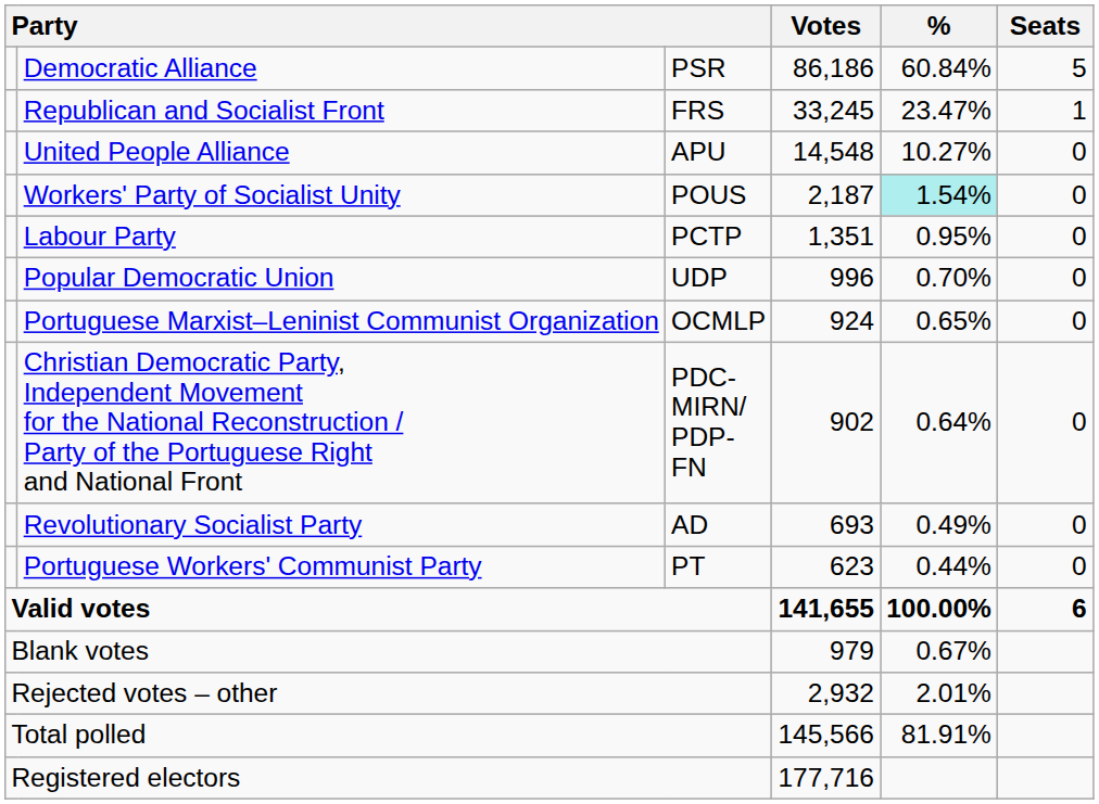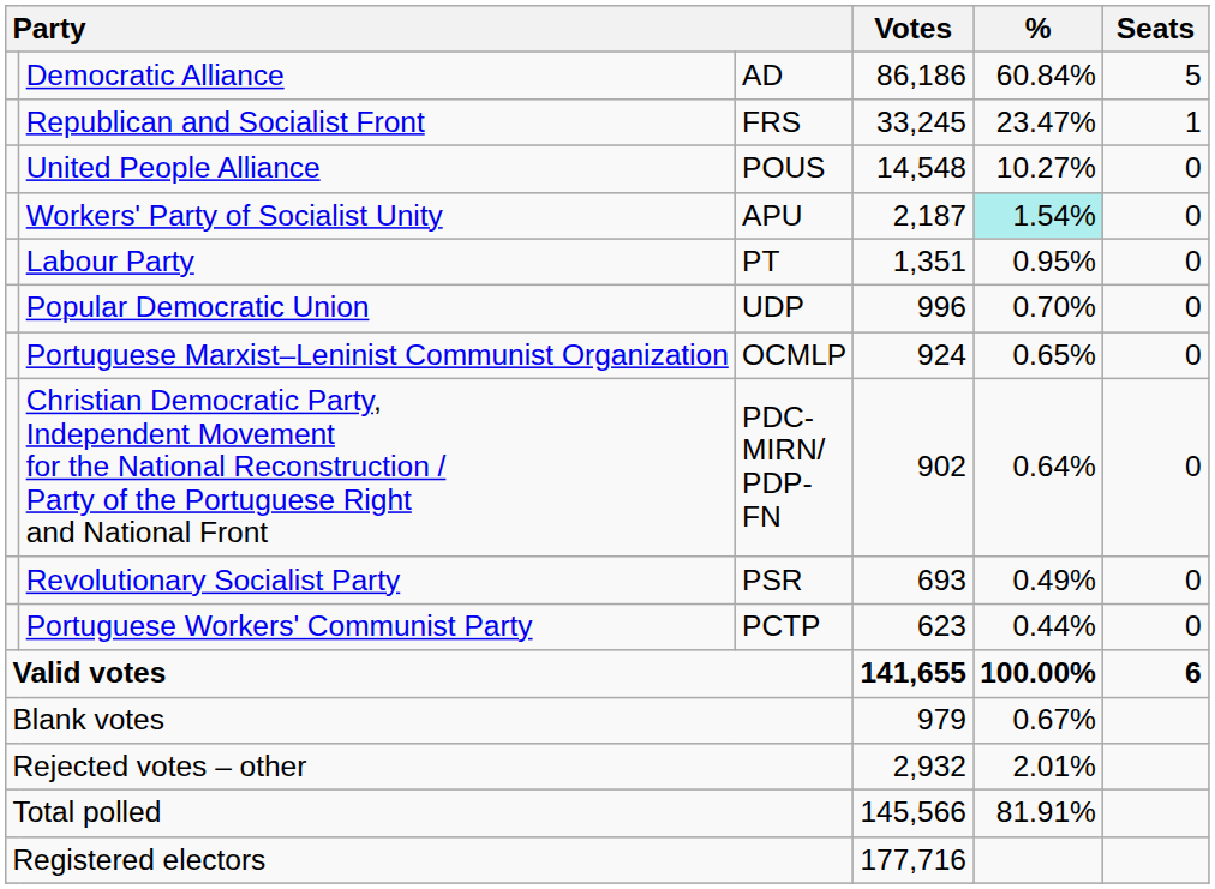Democratic Alliance | column 3: PSR -> AD
United People Alliance | column 3: APU -> POUS
Workers' Party of Socialist Unity | column 3: POUS -> APU
Labour Party | column 3: PCTP -> PT
Revolutionary Socialist Party | column 3: AD -> PSR
Portuguese Workers' Communist Party | column 3: PT -> PCTP
